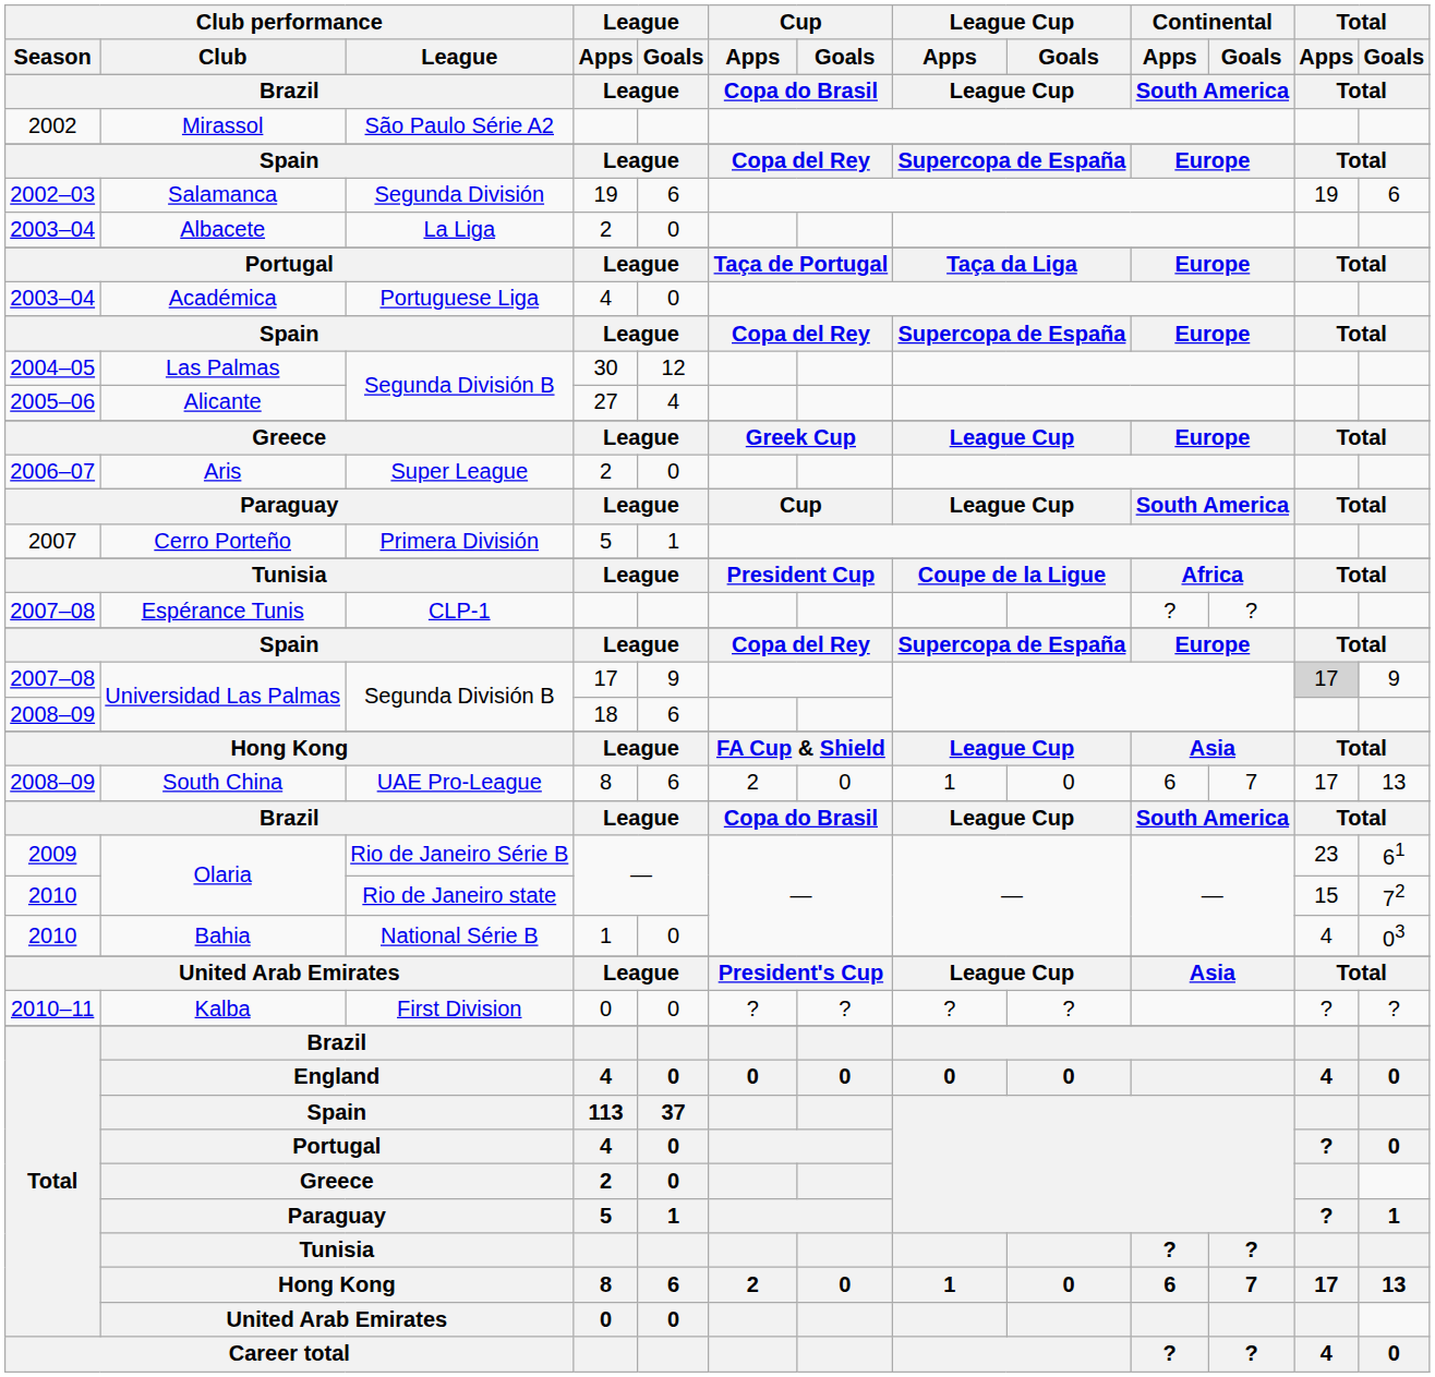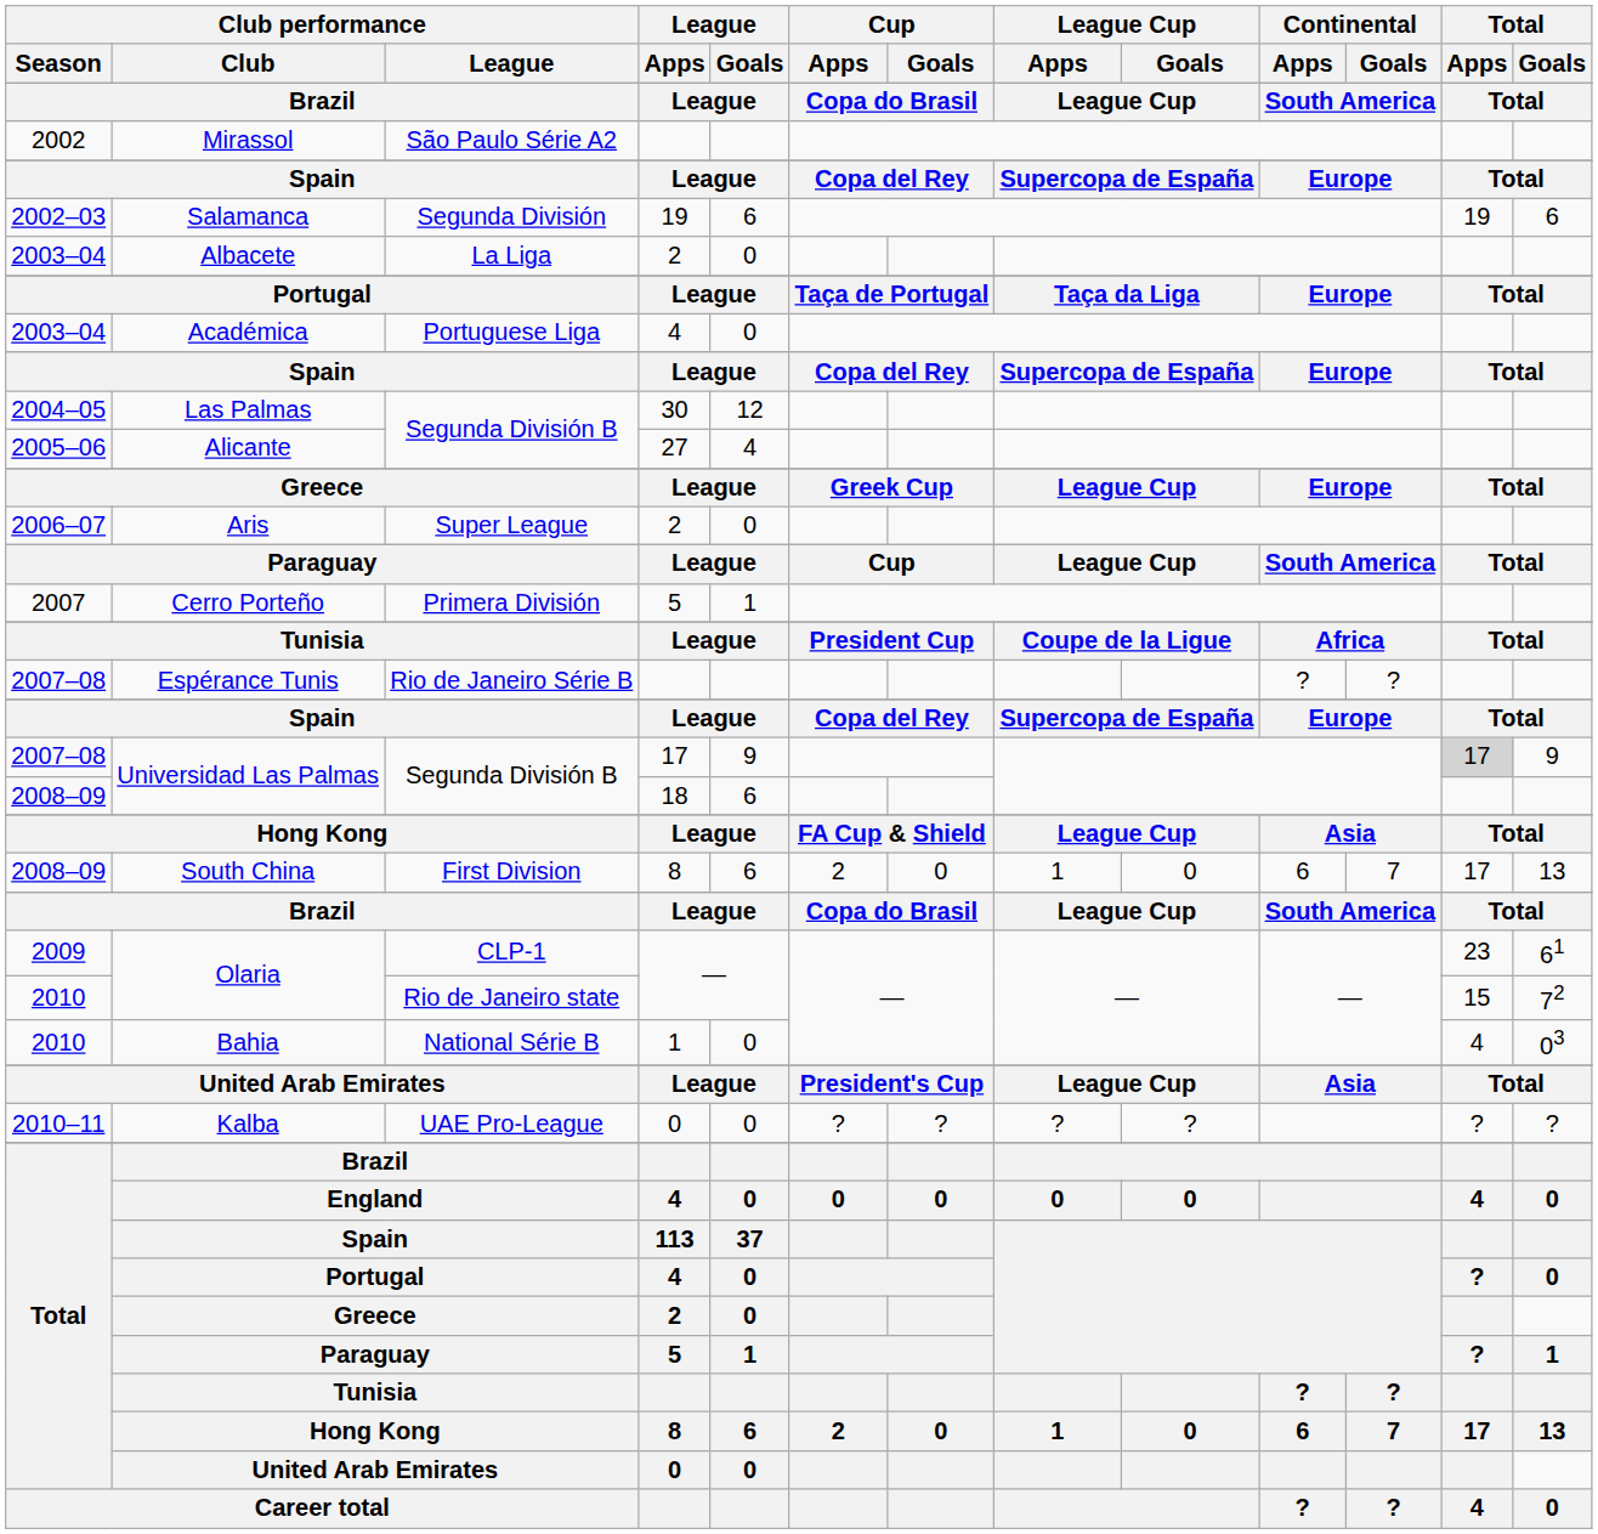Espérance Tunis | Club performance / League: CLP-1 -> Rio de Janeiro Série B
South China | Club performance / League: UAE Pro-League -> First Division
2009 / Olaria | Club performance / League: Rio de Janeiro Série B -> CLP-1
Kalba | Club performance / League: First Division -> UAE Pro-League
